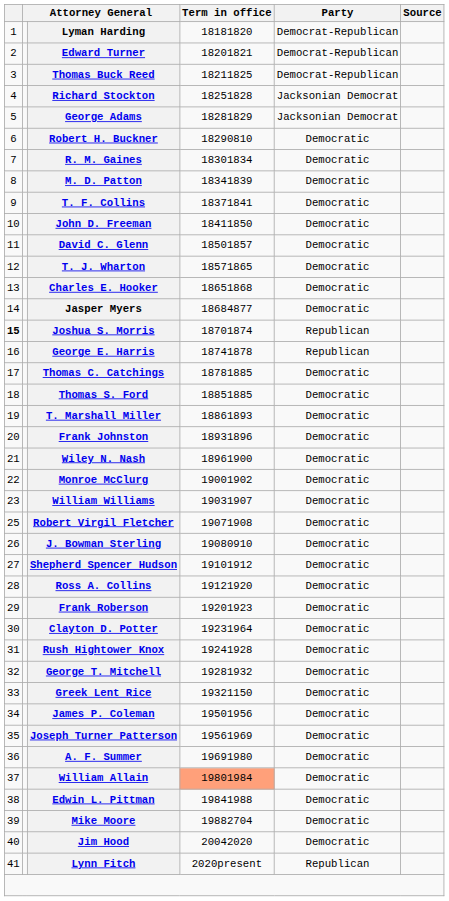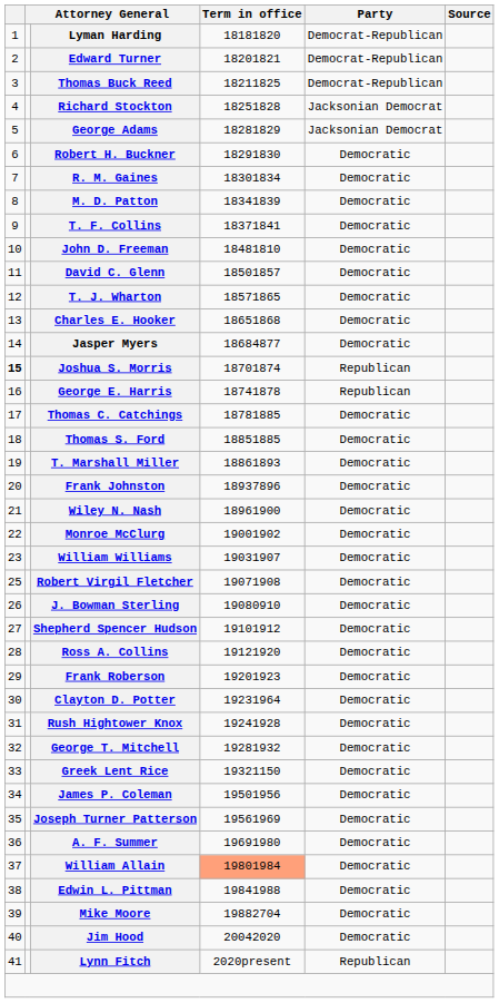Robert H. Buckner | Term in office: 18290810 -> 18291830
John D. Freeman | Term in office: 18411850 -> 18481810
Frank Johnston | Term in office: 18931896 -> 18937896
